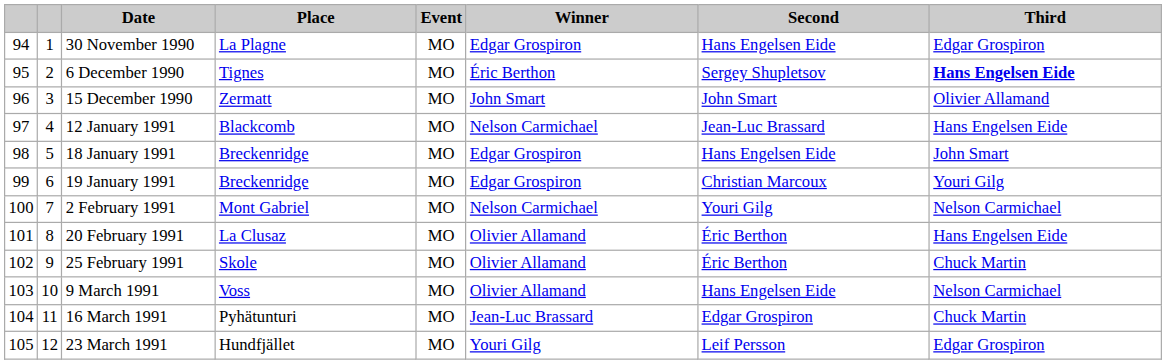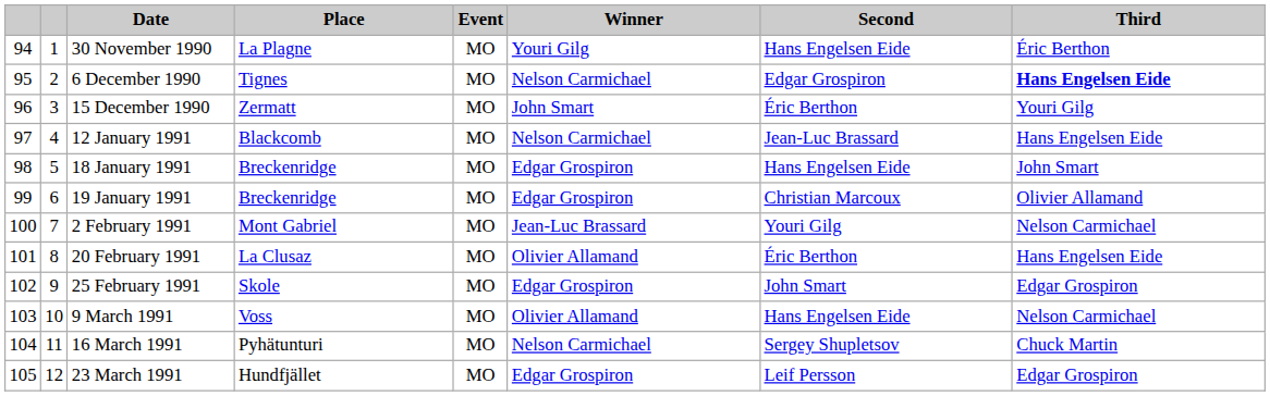30 November 1990 | Winner: Edgar Grospiron -> Youri Gilg
30 November 1990 | Third: Edgar Grospiron -> Éric Berthon
6 December 1990 | Winner: Éric Berthon -> Nelson Carmichael
6 December 1990 | Second: Sergey Shupletsov -> Edgar Grospiron
15 December 1990 | Second: John Smart -> Éric Berthon
15 December 1990 | Third: Olivier Allamand -> Youri Gilg
19 January 1991 | Third: Youri Gilg -> Olivier Allamand
2 February 1991 | Winner: Nelson Carmichael -> Jean-Luc Brassard
25 February 1991 | Winner: Olivier Allamand -> Edgar Grospiron
25 February 1991 | Second: Éric Berthon -> John Smart
25 February 1991 | Third: Chuck Martin -> Edgar Grospiron
16 March 1991 | Winner: Jean-Luc Brassard -> Nelson Carmichael
16 March 1991 | Second: Edgar Grospiron -> Sergey Shupletsov
23 March 1991 | Winner: Youri Gilg -> Edgar Grospiron
